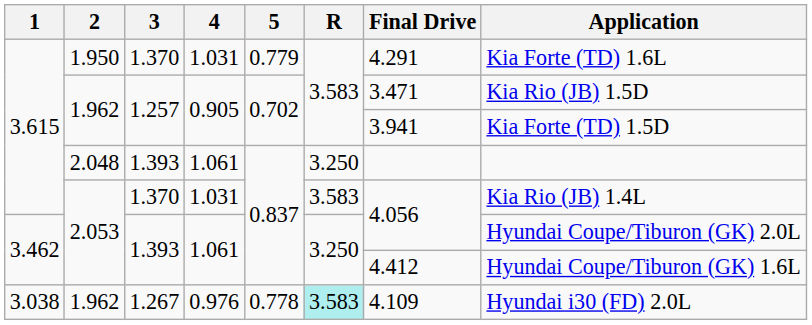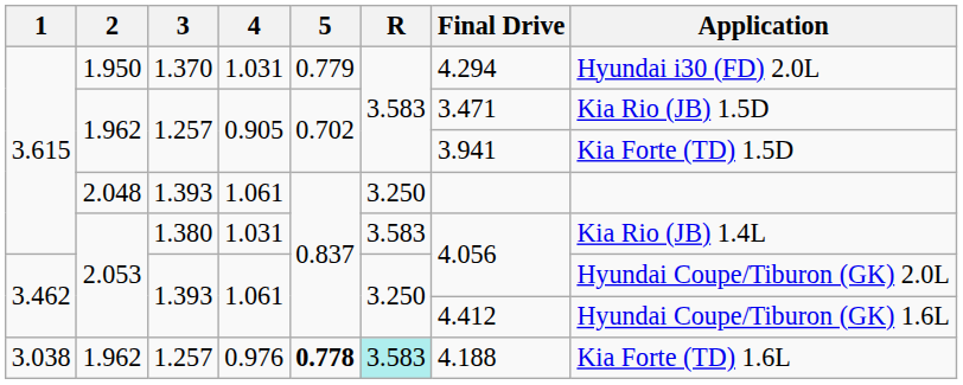1.950 | Final Drive: 4.291 -> 4.294
1.950 | Application: Kia Forte (TD) 1.6L -> Hyundai i30 (FD) 2.0L
2.053 / 1.031 | 3: 1.370 -> 1.380
1.962 / 0.976 | 3: 1.267 -> 1.257
1.962 / 0.976 | 5: normal -> bold
1.962 / 0.976 | Final Drive: 4.109 -> 4.188
1.962 / 0.976 | Application: Hyundai i30 (FD) 2.0L -> Kia Forte (TD) 1.6L
